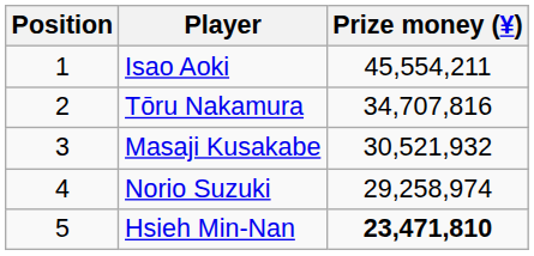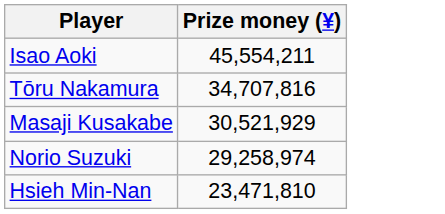- column: Position | 1 | 2 | 3 | 4 | 5
Masaji Kusakabe | Prize money (¥): 30,521,932 -> 30,521,929
Hsieh Min-Nan | Prize money (¥): bold -> normal
